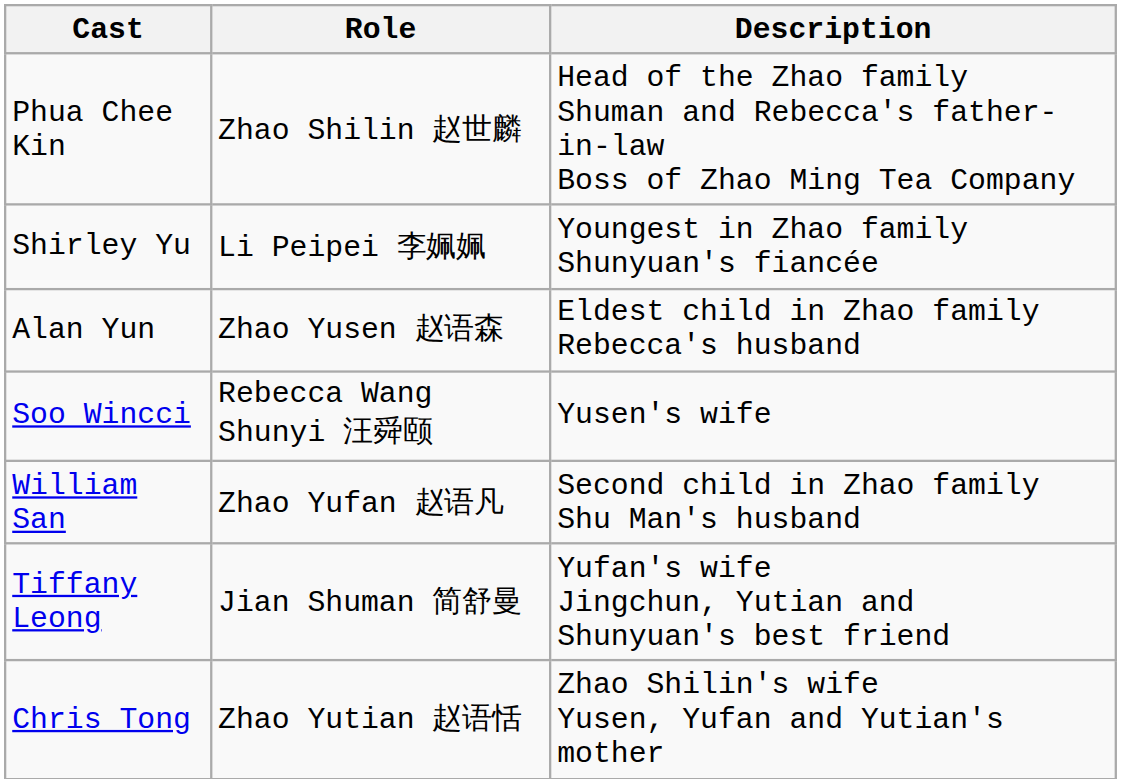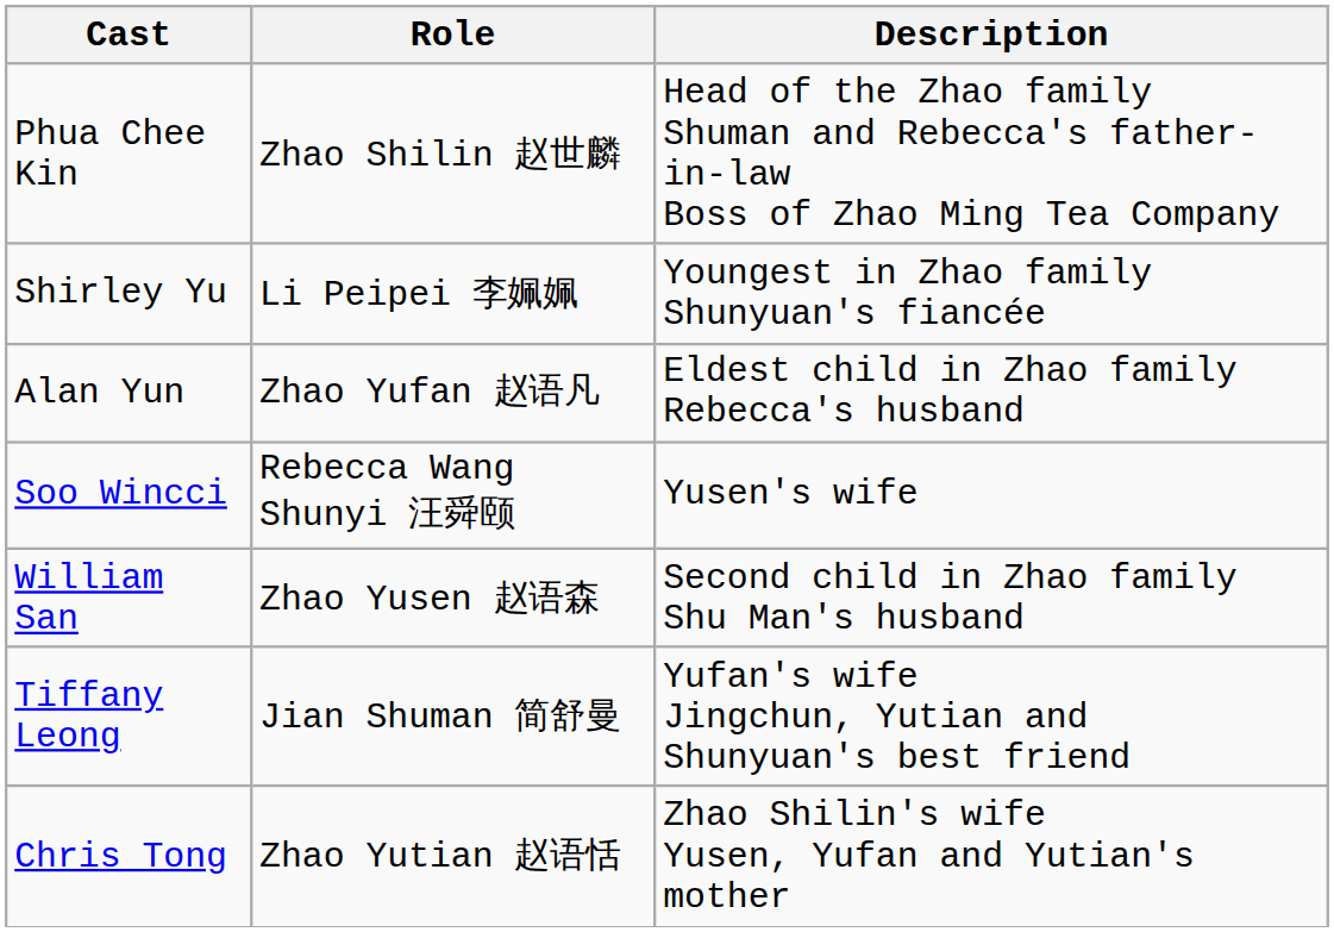Alan Yun | Role: Zhao Yusen 赵语森 -> Zhao Yufan 赵语凡
William San | Role: Zhao Yufan 赵语凡 -> Zhao Yusen 赵语森
